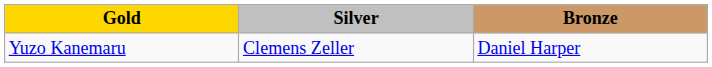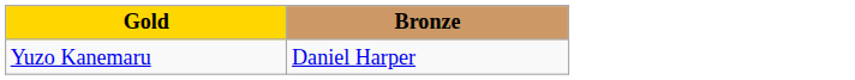- column: Silver | Clemens Zeller
